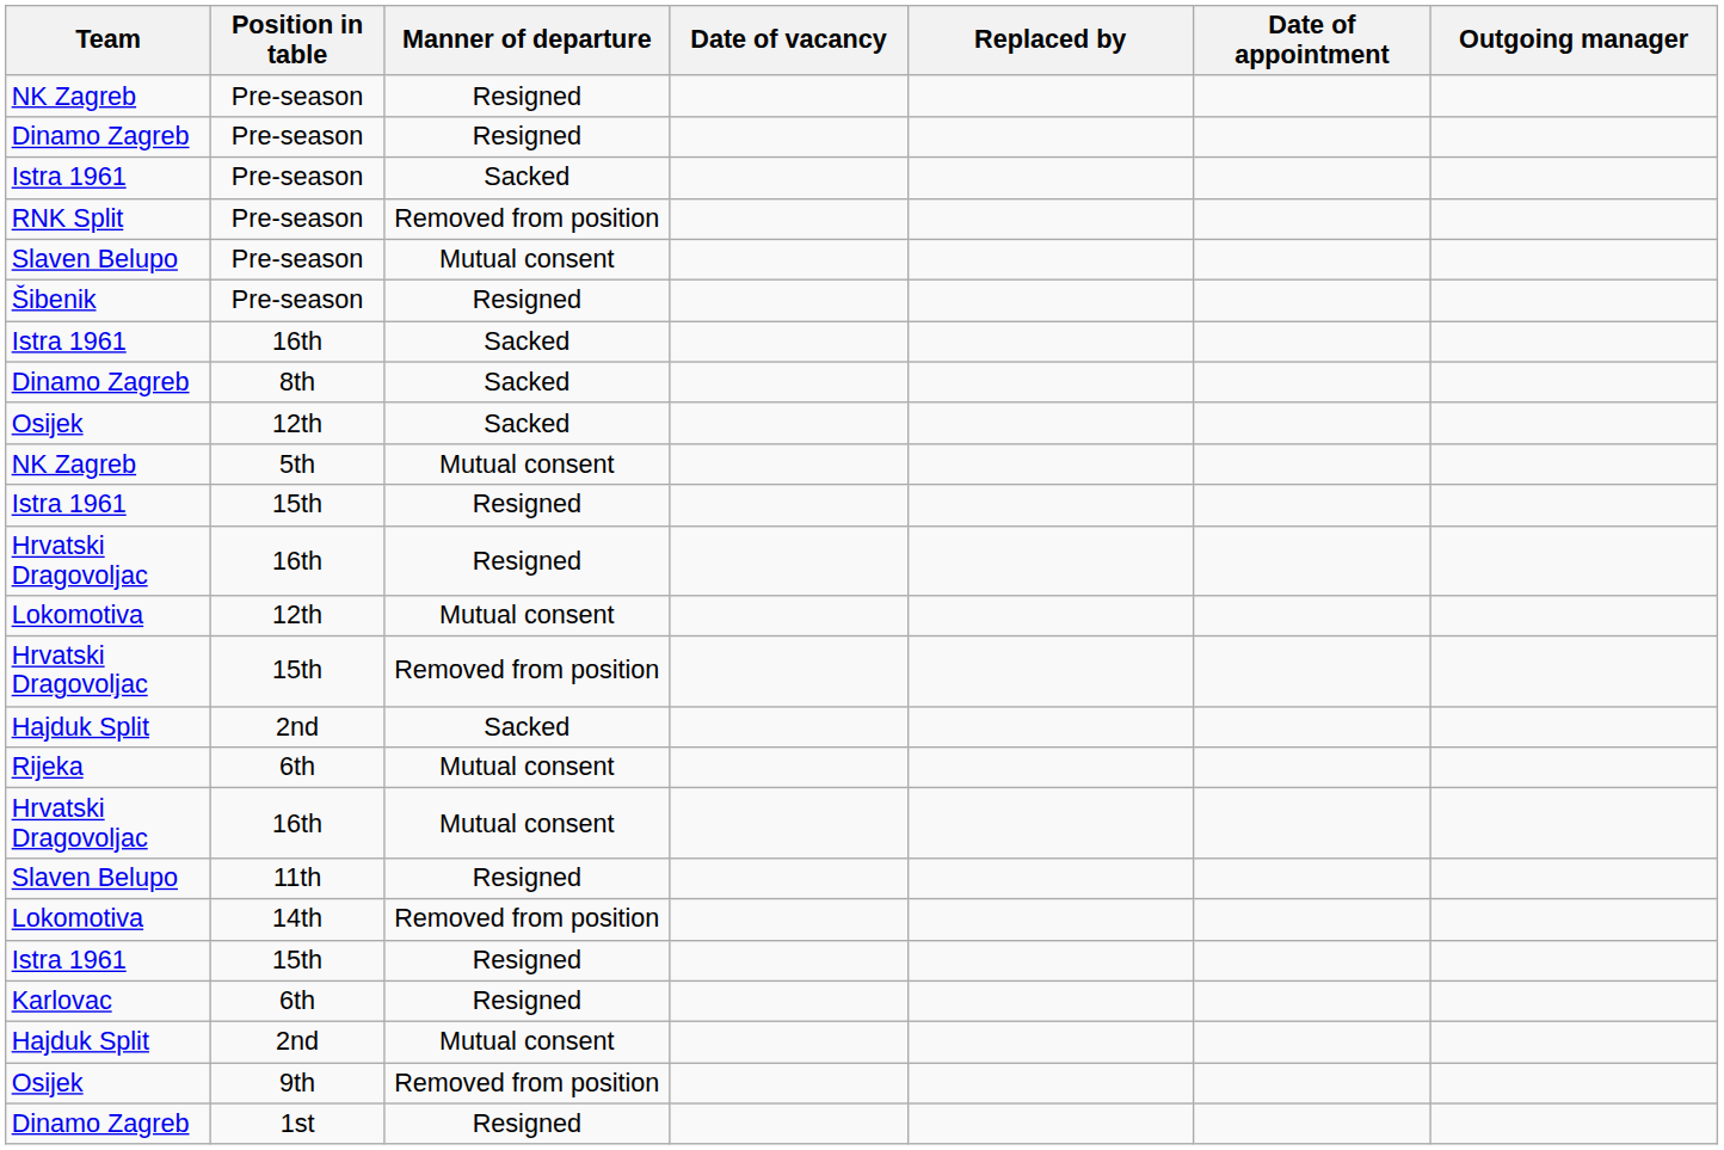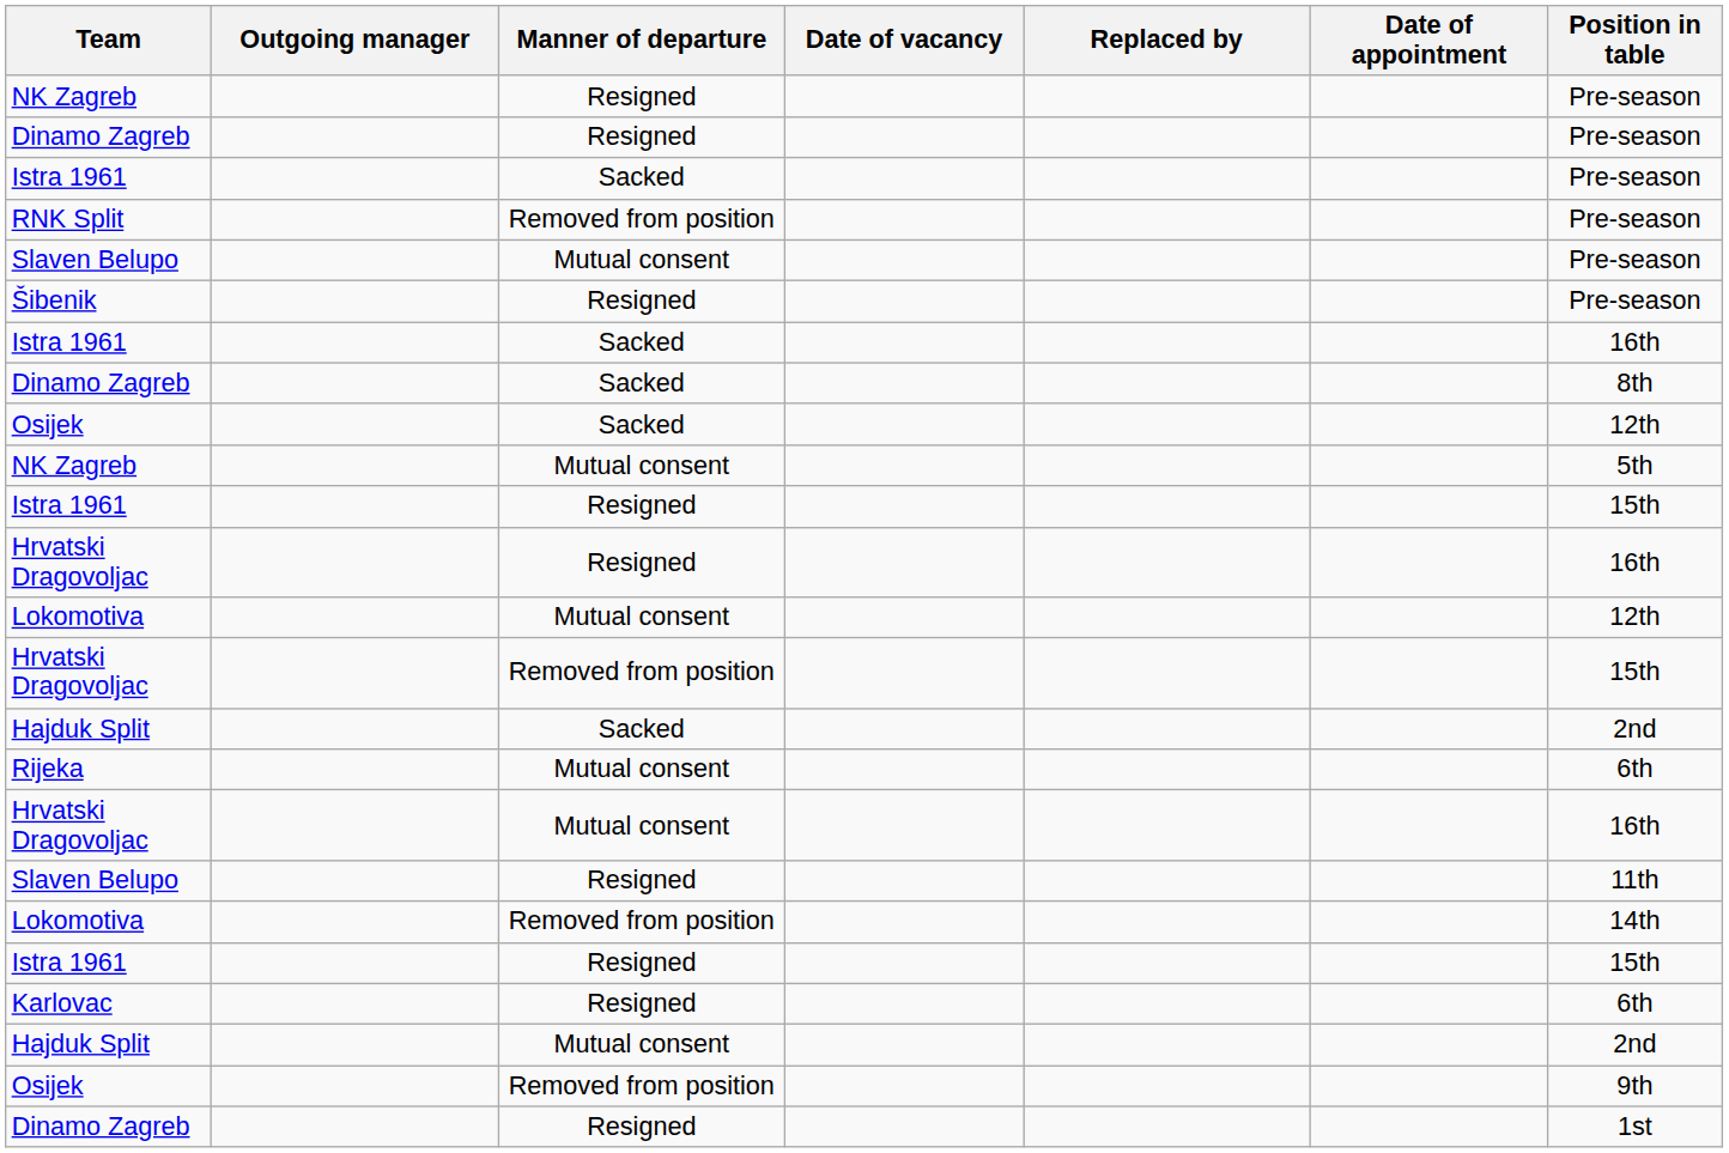columns swapped: Outgoing manager <-> Position in table
